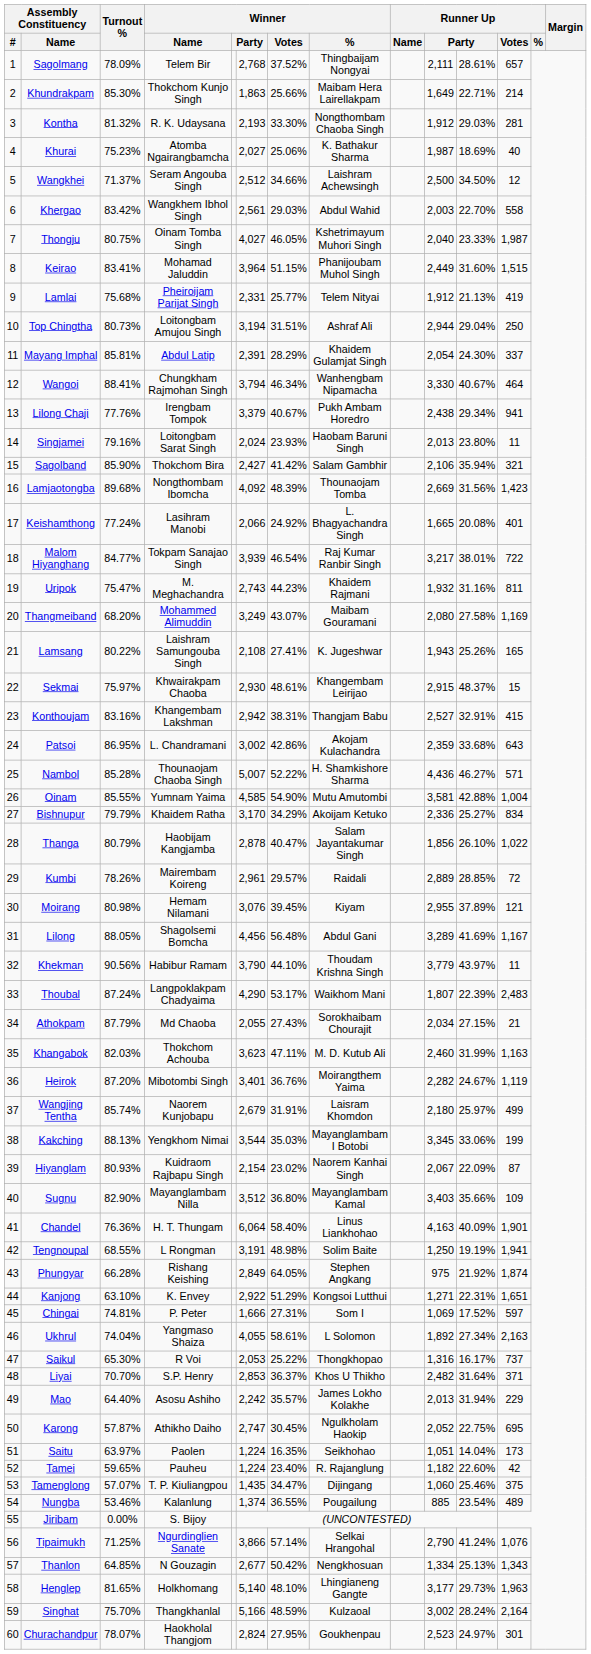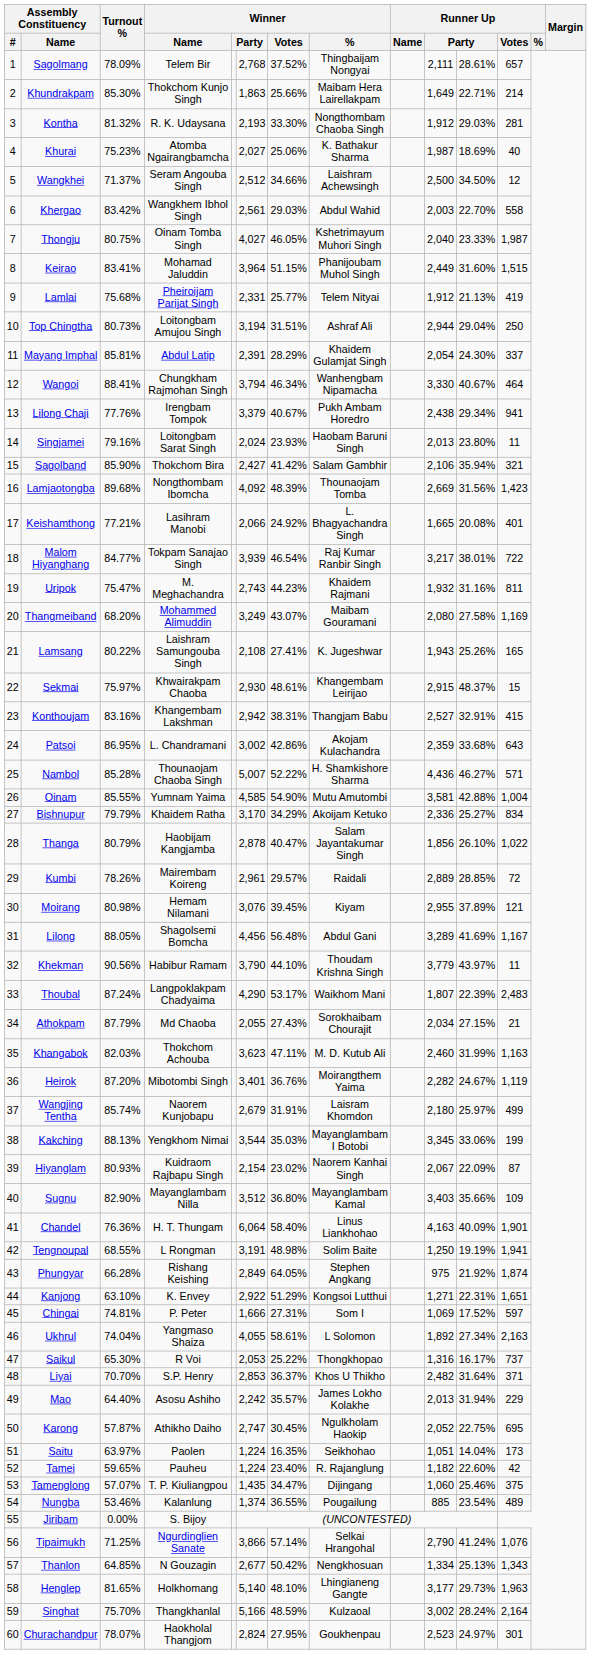Keishamthong | Turnout %: 77.24% -> 77.21%
